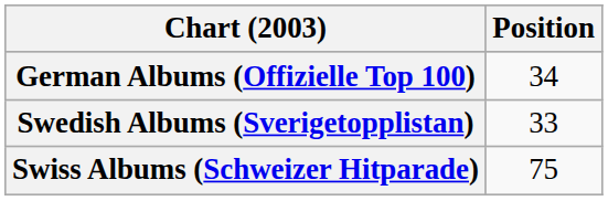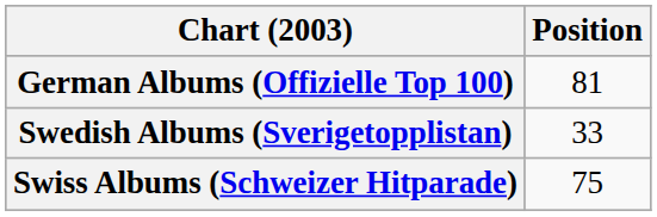German Albums (Offizielle Top 100) | Position: 34 -> 81
